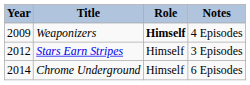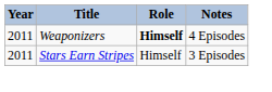Weaponizers | Year: 2009 -> 2011
Stars Earn Stripes | Year: 2012 -> 2011
- row: 2014 | Chrome Underground | Himself | 6 Episodes
